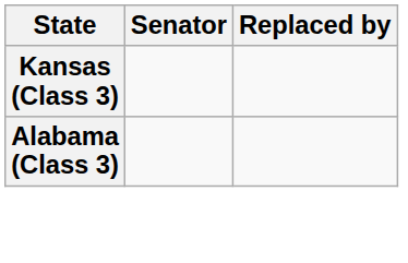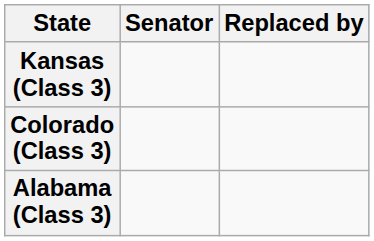+ row: Colorado (Class 3)
